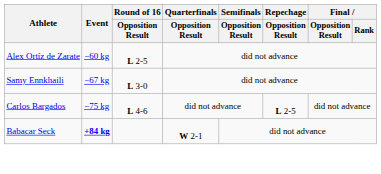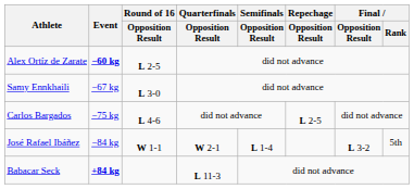Alex Ortíz de Zarate | Event: normal -> bold
+ row: José Rafael Ibáñez | −84 kg | W 1-1 | W 2-1 | L 1-4 | L 3-2 | 5th
Babacar Seck | Quarterfinals / Opposition Result: W 2-1 -> L 11-3
